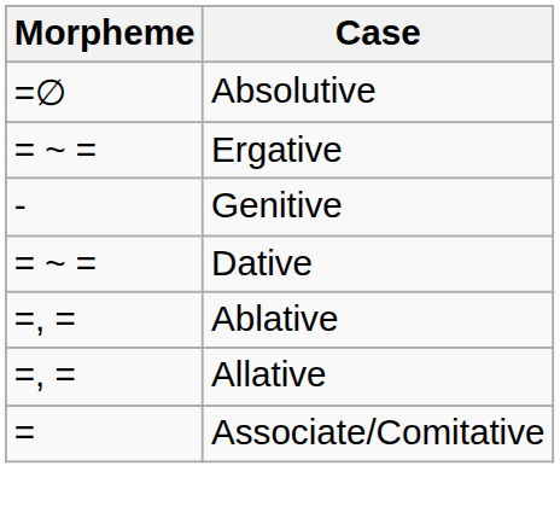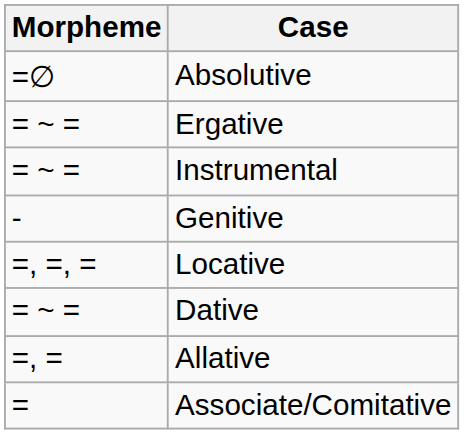+ row: = ~ = | Instrumental
+ row: =, =, = | Locative
- row: =, = | Ablative
